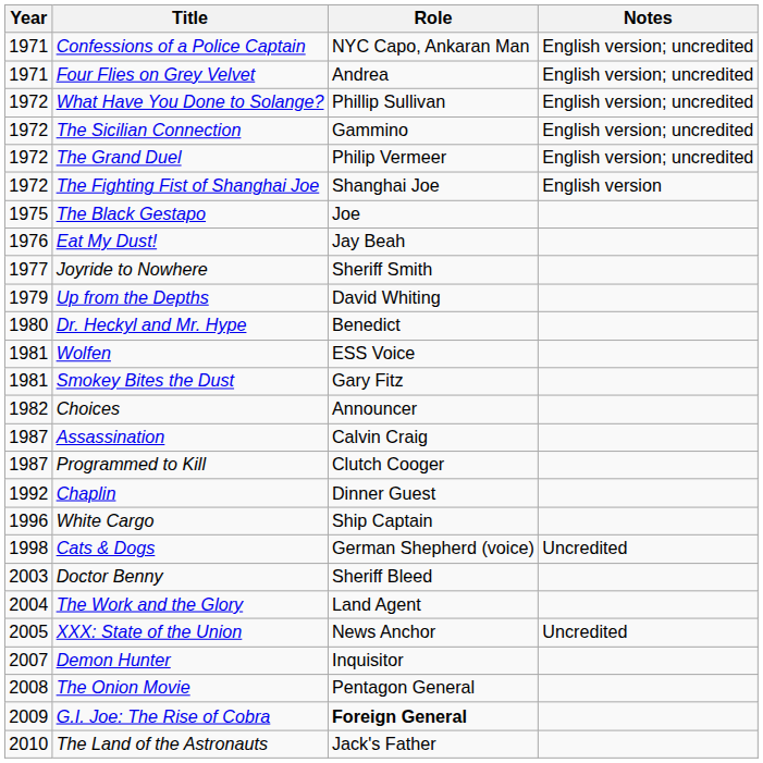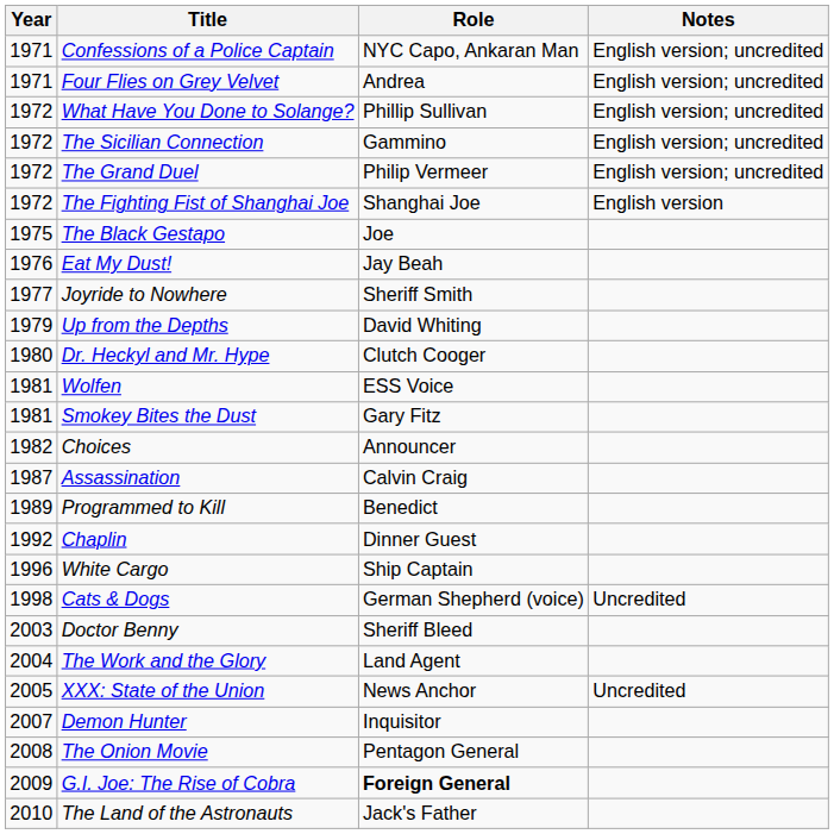Dr. Heckyl and Mr. Hype | Role: Benedict -> Clutch Cooger
Programmed to Kill | Year: 1987 -> 1989
Programmed to Kill | Role: Clutch Cooger -> Benedict
